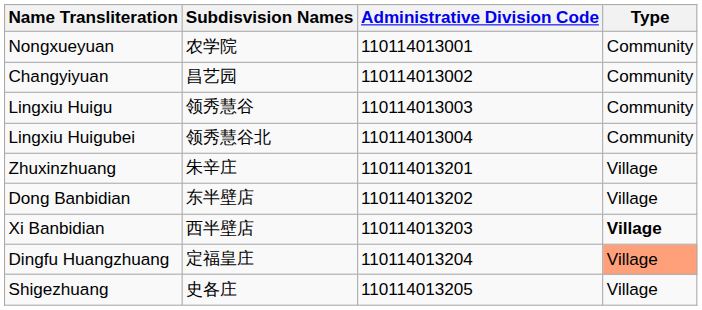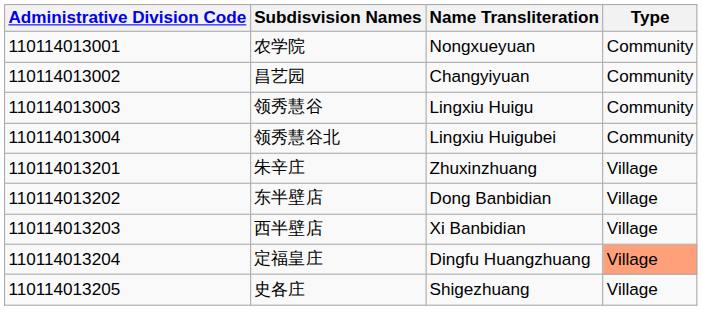columns swapped: Administrative Division Code <-> Name Transliteration
西半壁店 | Type: bold -> normal
